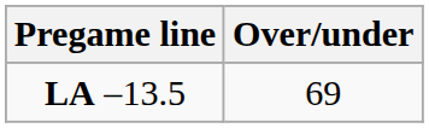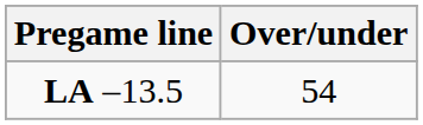LA –13.5 | Over/under: 69 -> 54
